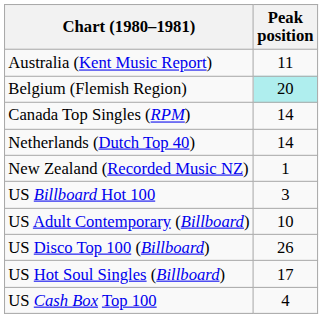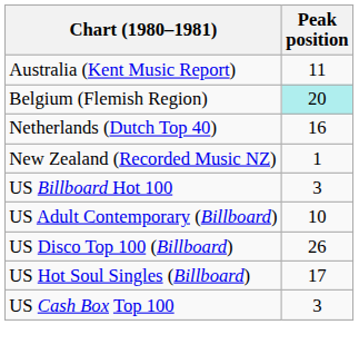- row: Canada Top Singles (RPM) | 14
Netherlands (Dutch Top 40) | Peak position: 14 -> 16
US Cash Box Top 100 | Peak position: 4 -> 3
